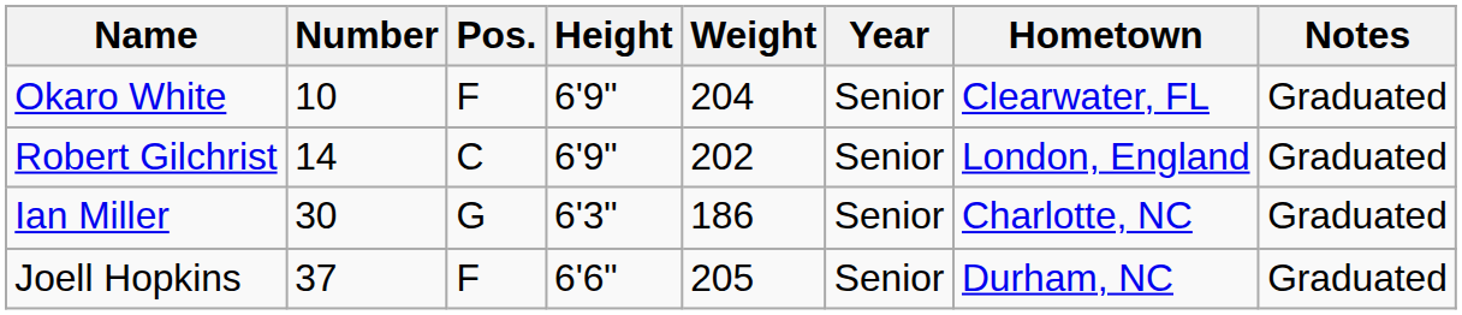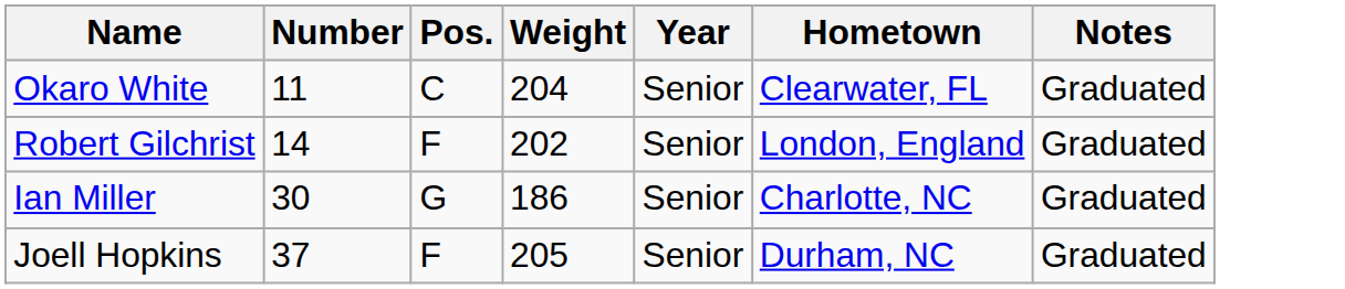- column: Height | 6'9" | 6'9" | 6'3" | 6'6"
Okaro White | Number: 10 -> 11
Okaro White | Pos.: F -> C
Robert Gilchrist | Pos.: C -> F
